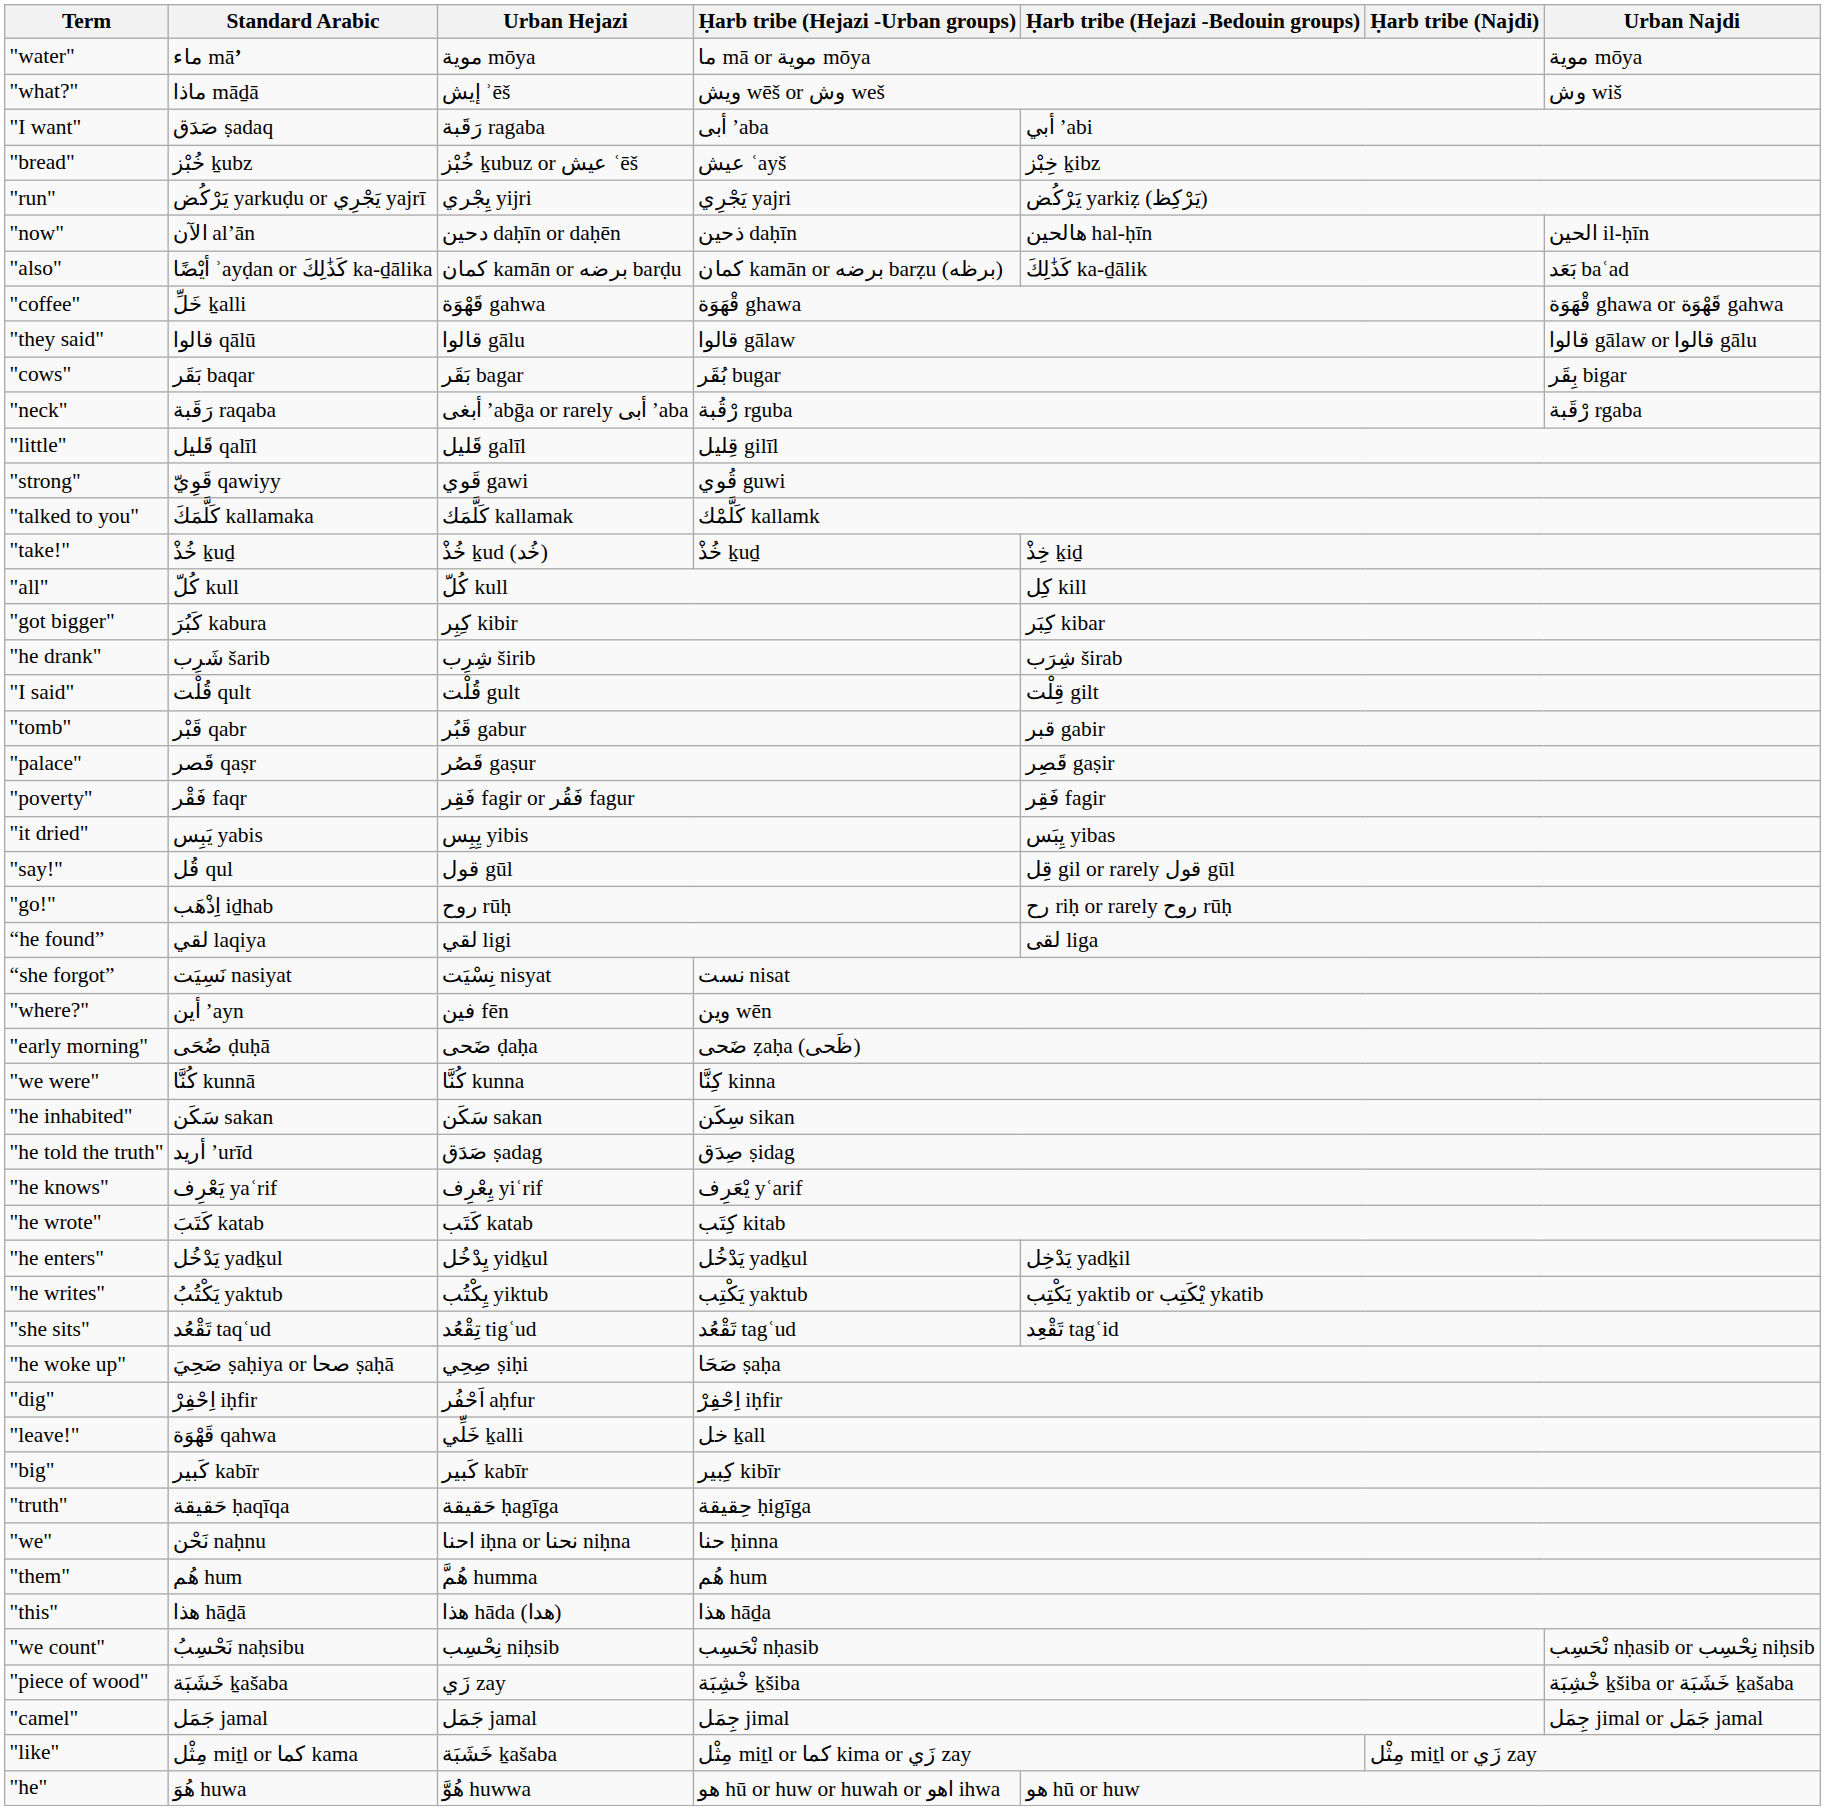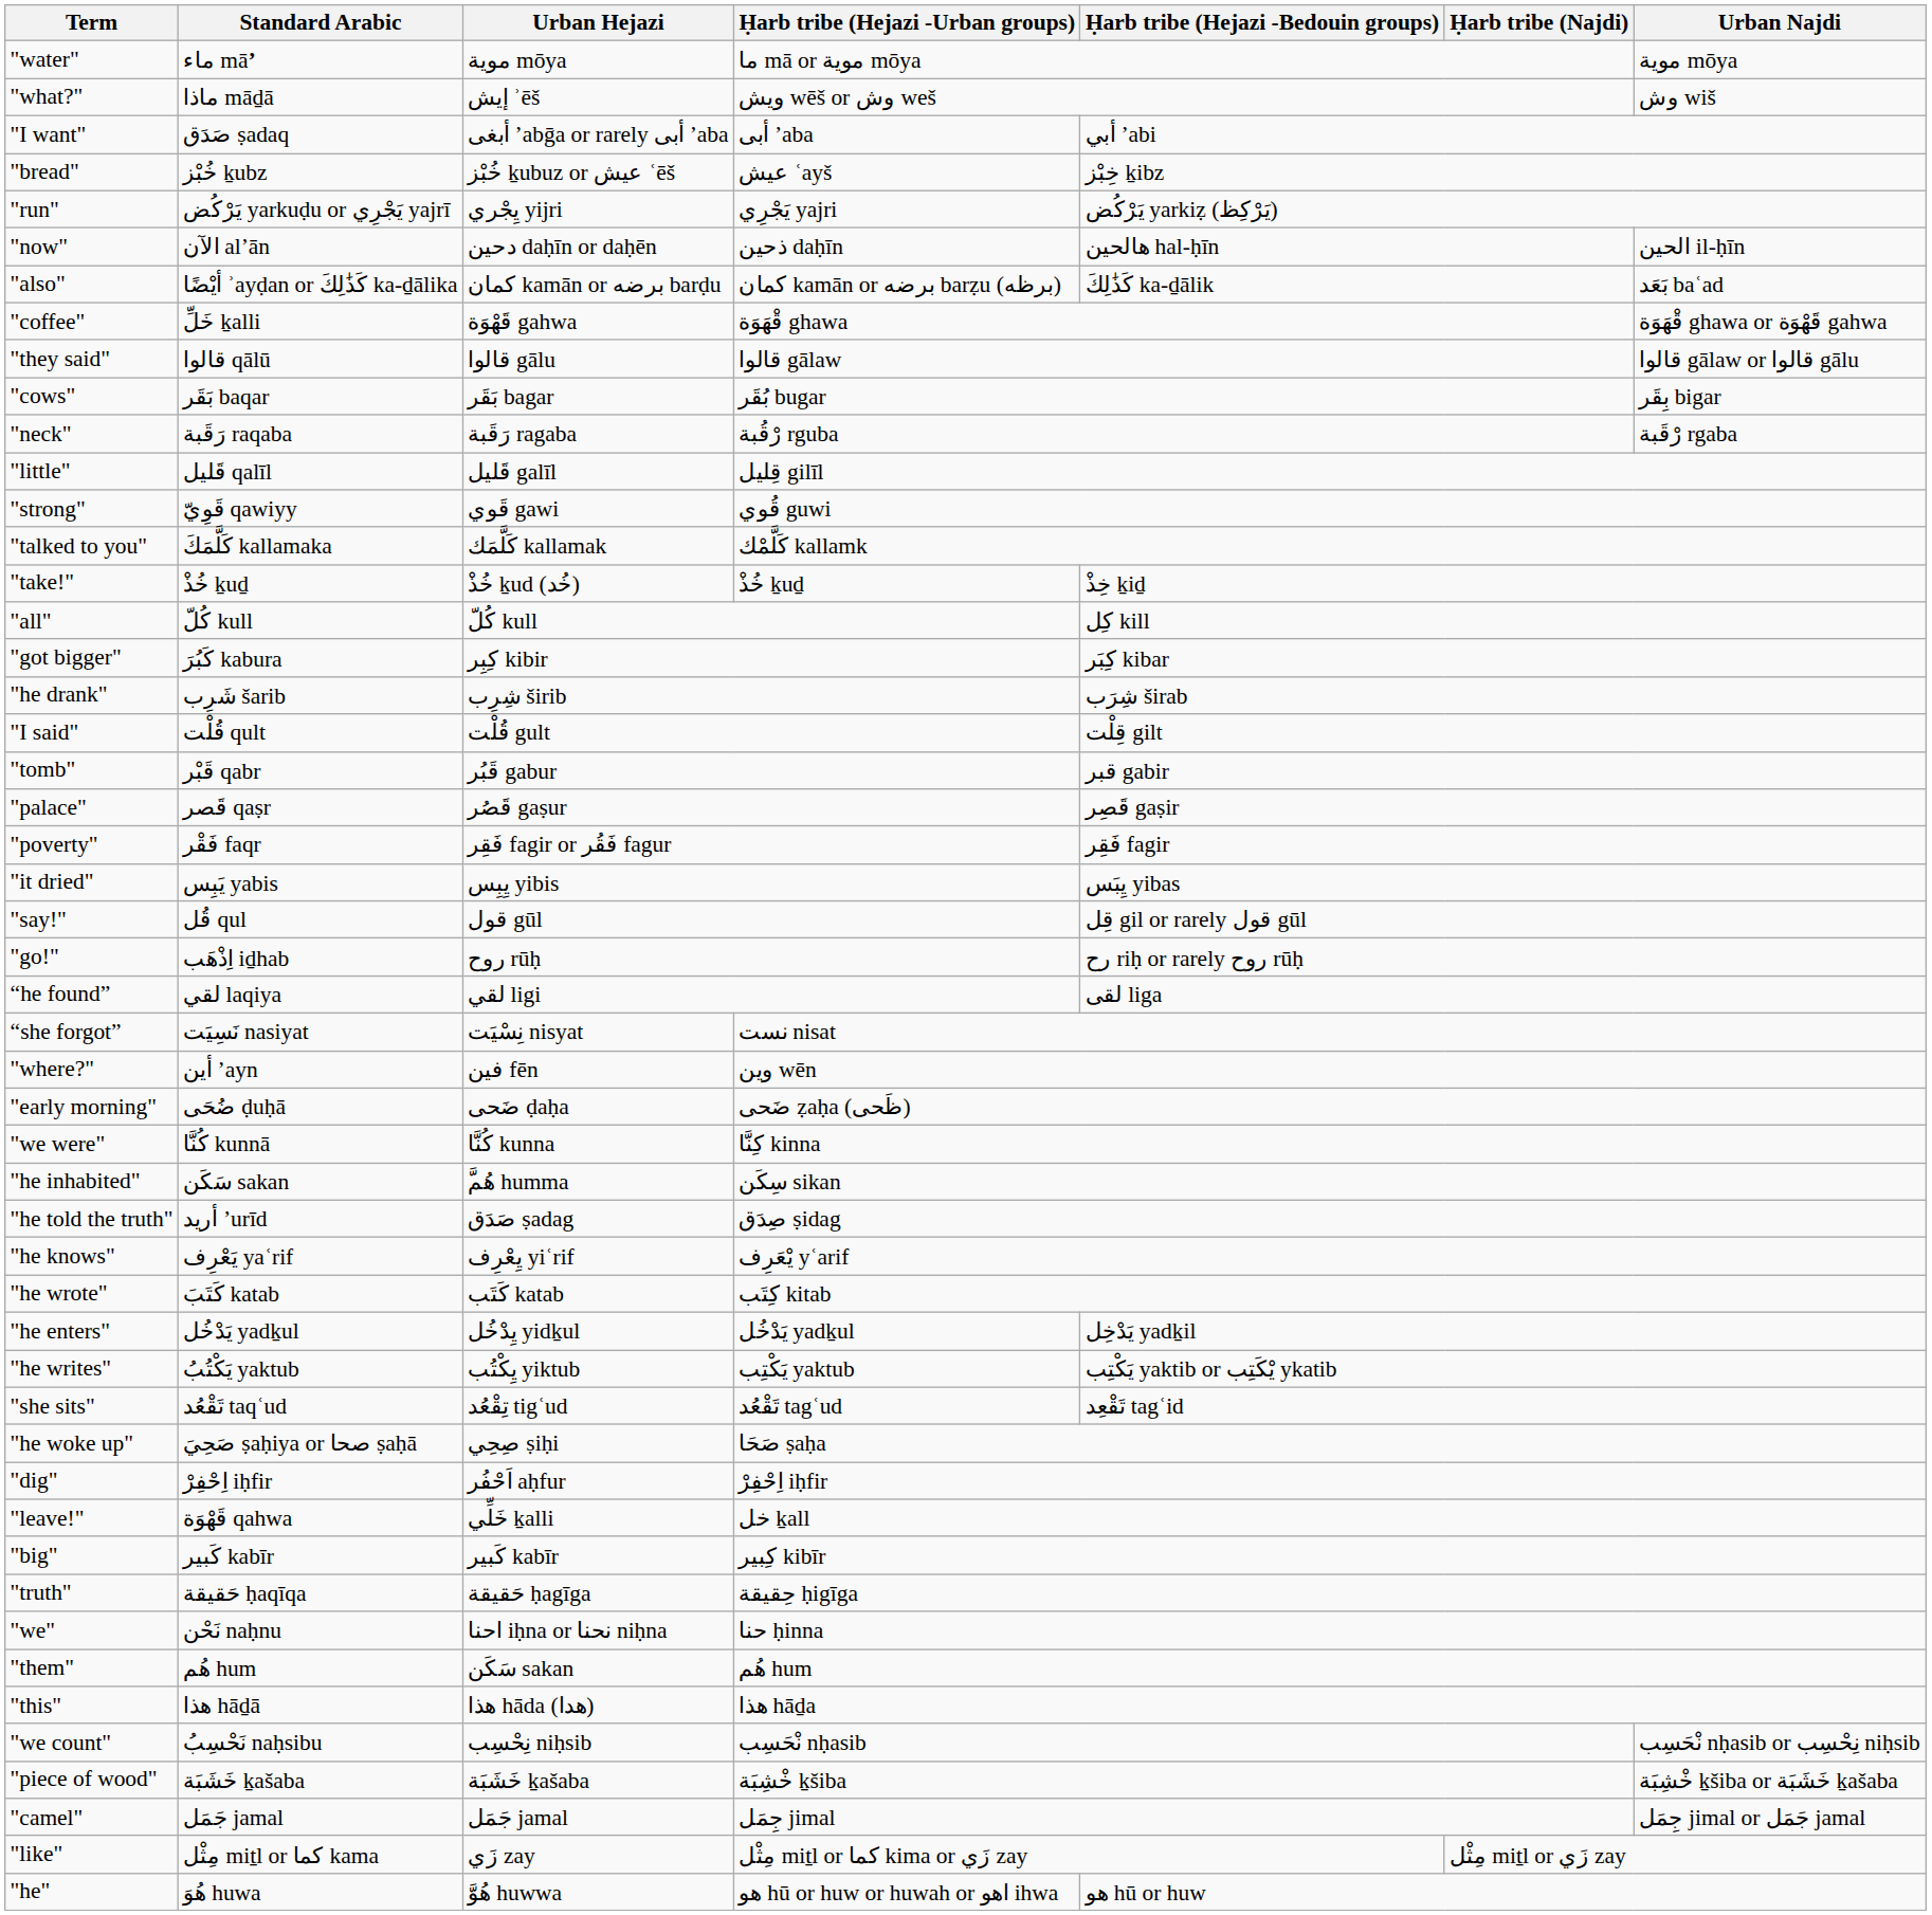"I want" | Urban Hejazi: رَقَبة ragaba -> أبغى ʼabḡa or rarely أبى ʼaba
"neck" | Urban Hejazi: أبغى ʼabḡa or rarely أبى ʼaba -> رَقَبة ragaba
"he inhabited" | Urban Hejazi: سَكَن sakan -> َّهُم humma
"them" | Urban Hejazi: َّهُم humma -> سَكَن sakan
"piece of wood" | Urban Hejazi: زَي zay -> خَشَبَة ḵašaba
"like" | Urban Hejazi: خَشَبَة ḵašaba -> زَي zay
